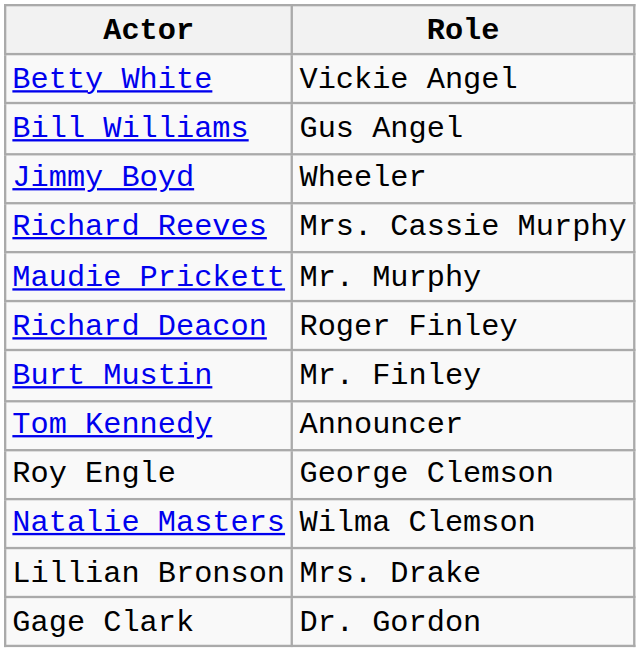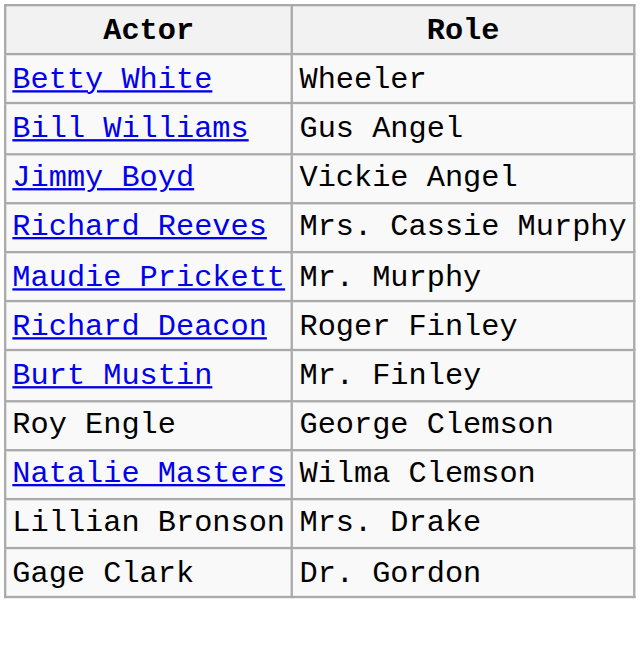Betty White | Role: Vickie Angel -> Wheeler
Jimmy Boyd | Role: Wheeler -> Vickie Angel
- row: Tom Kennedy | Announcer
